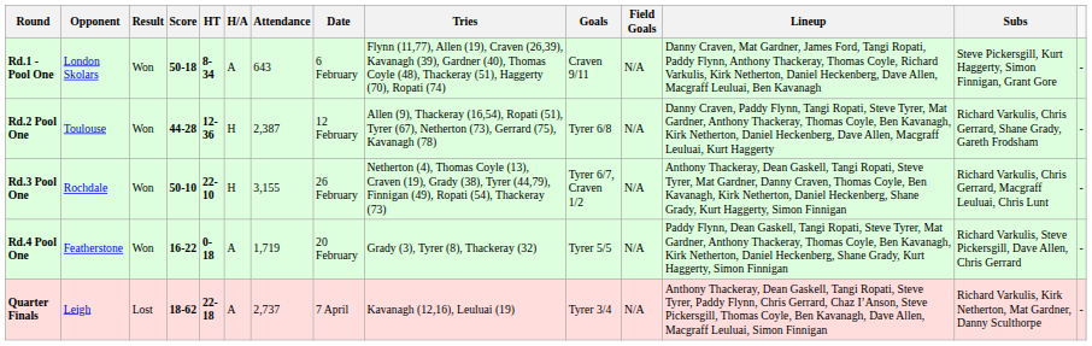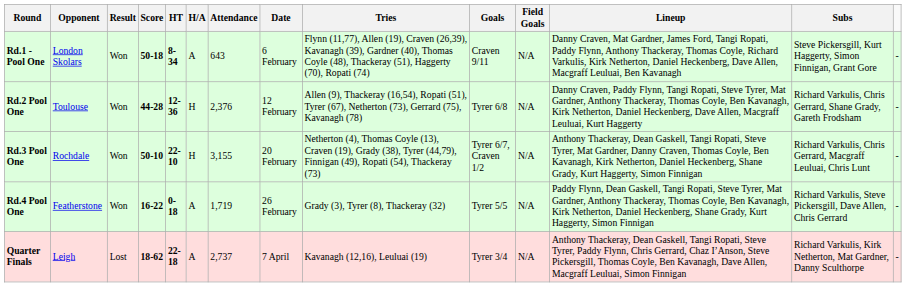Rd.2 Pool One | Attendance: 2,387 -> 2,376
Rd.3 Pool One | Date: 26 February -> 20 February
Rd.4 Pool One | Date: 20 February -> 26 February
